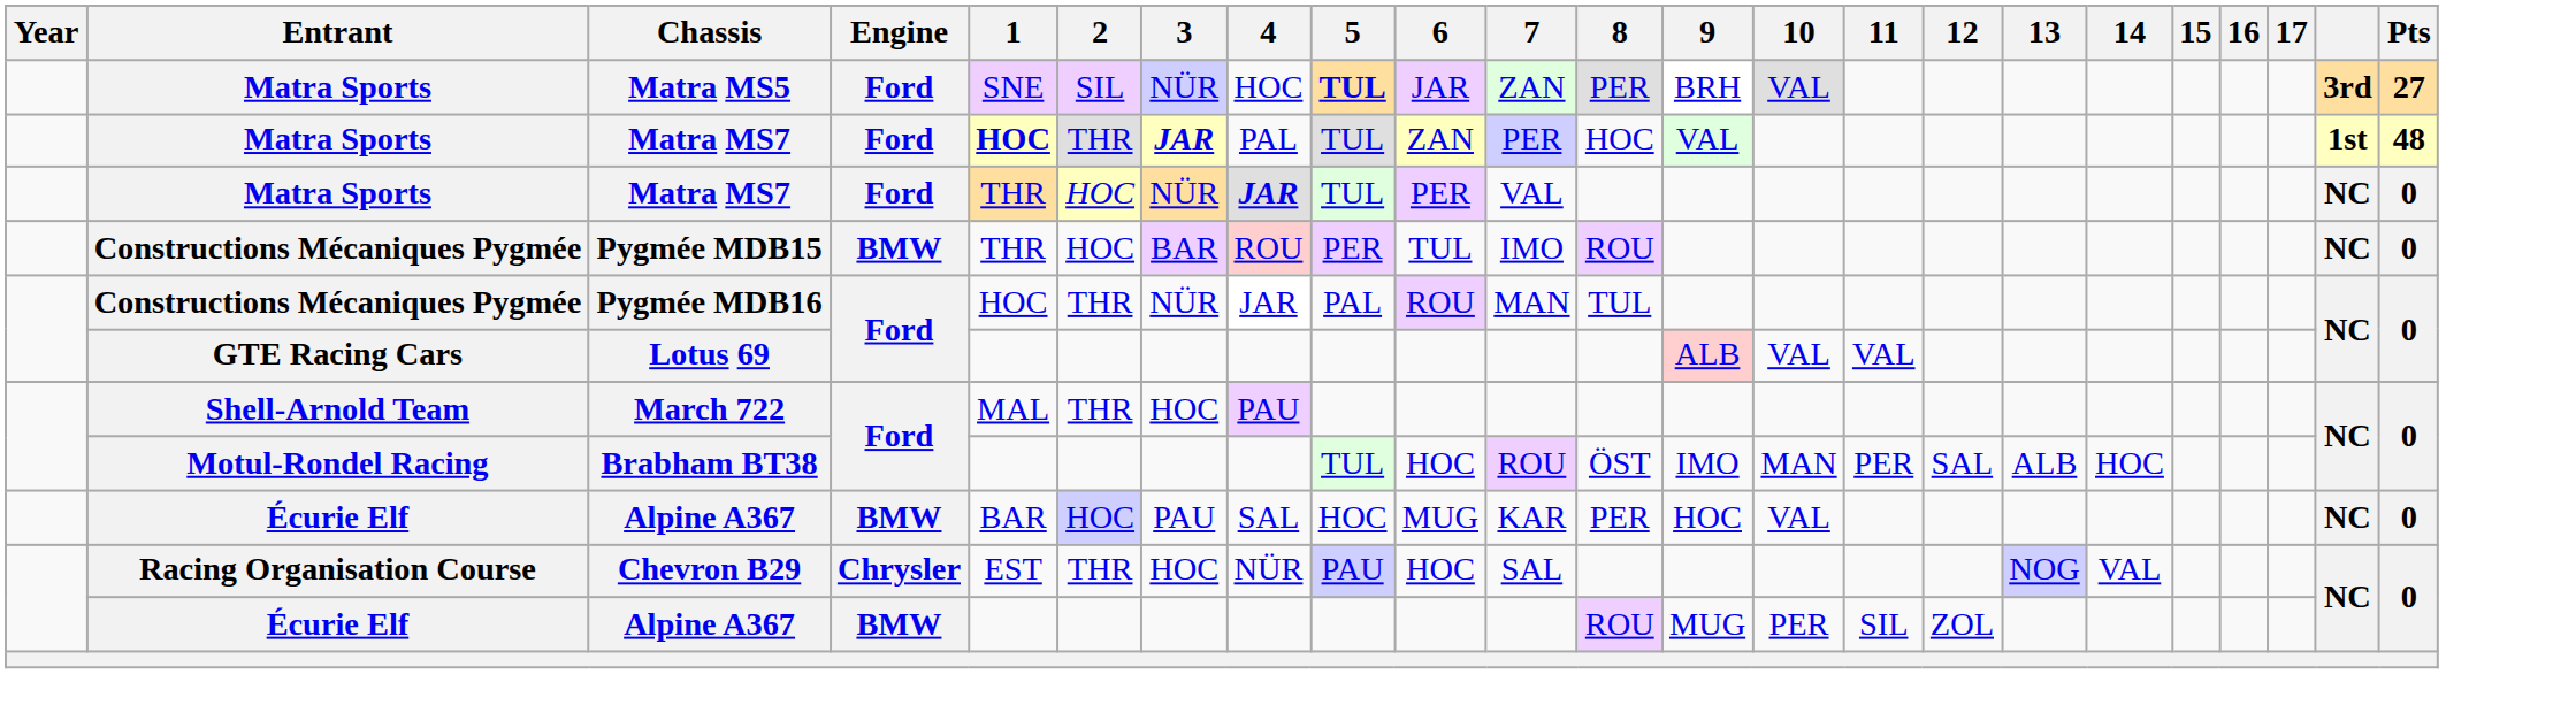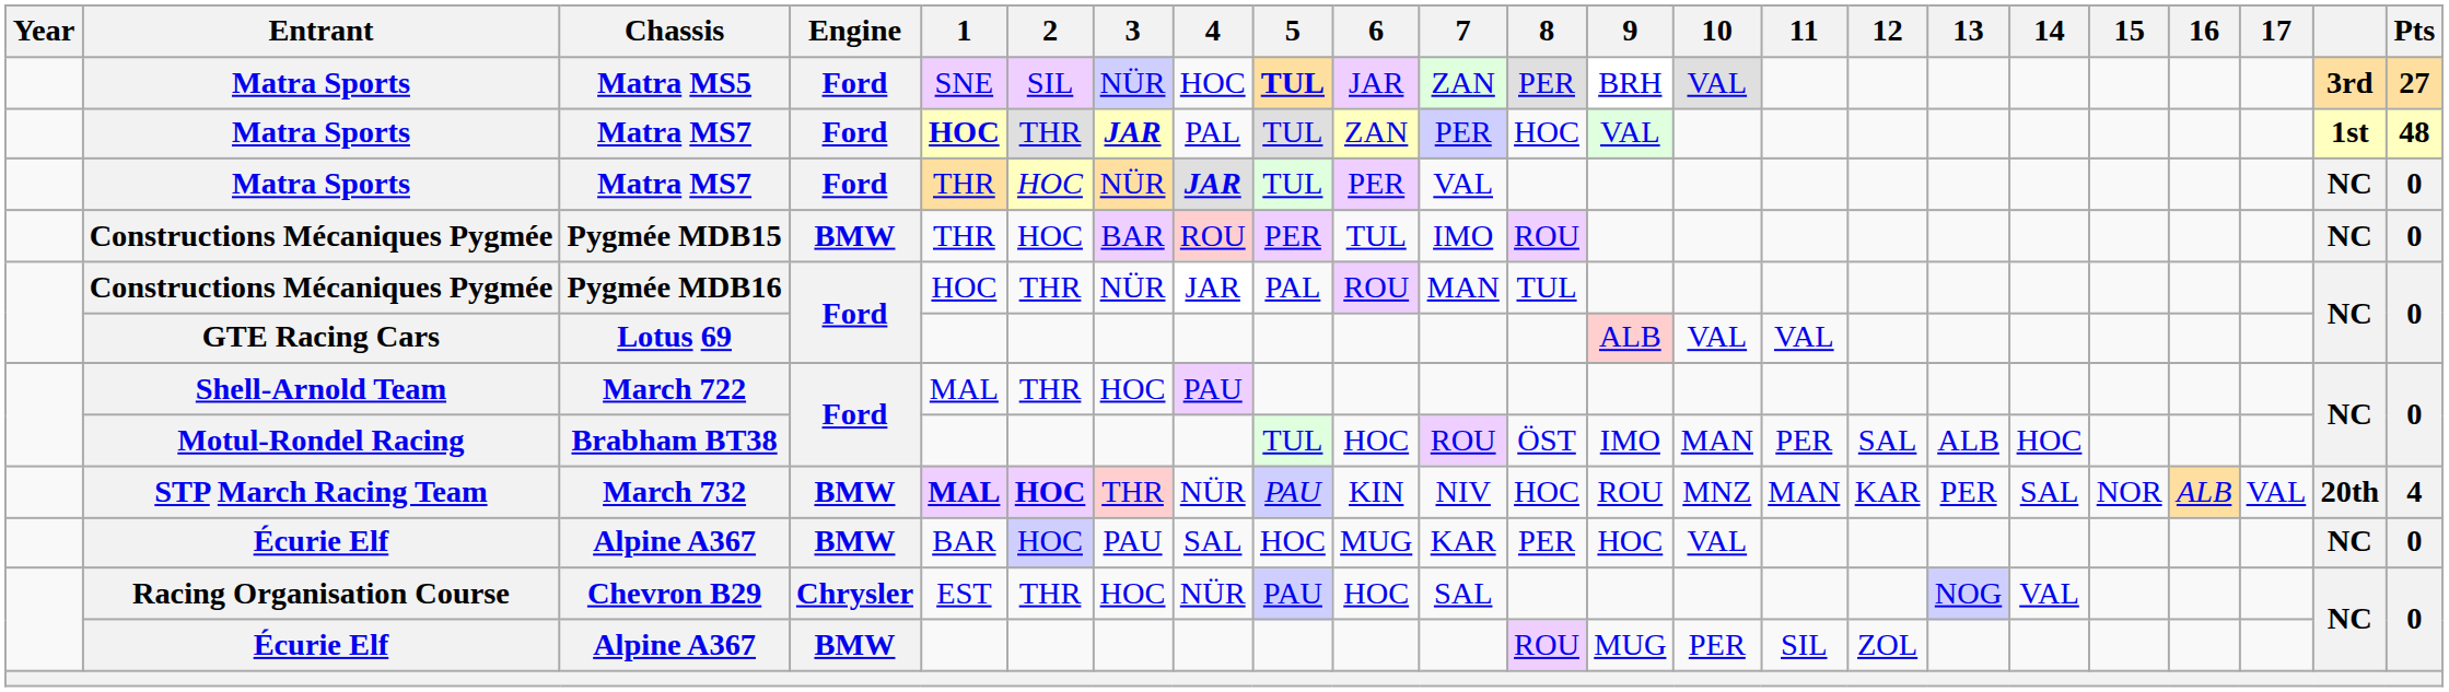+ row: STP March Racing Team | March 732 | BMW | MAL | HOC | THR | NÜR | PAU | KIN | NIV | HOC | ROU | MNZ | MAN | KAR | PER | SAL | NOR | ALB | VAL | 20th | 4
